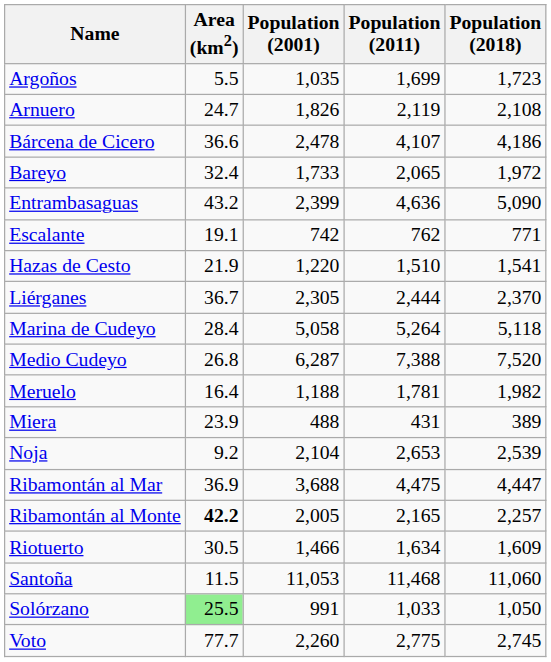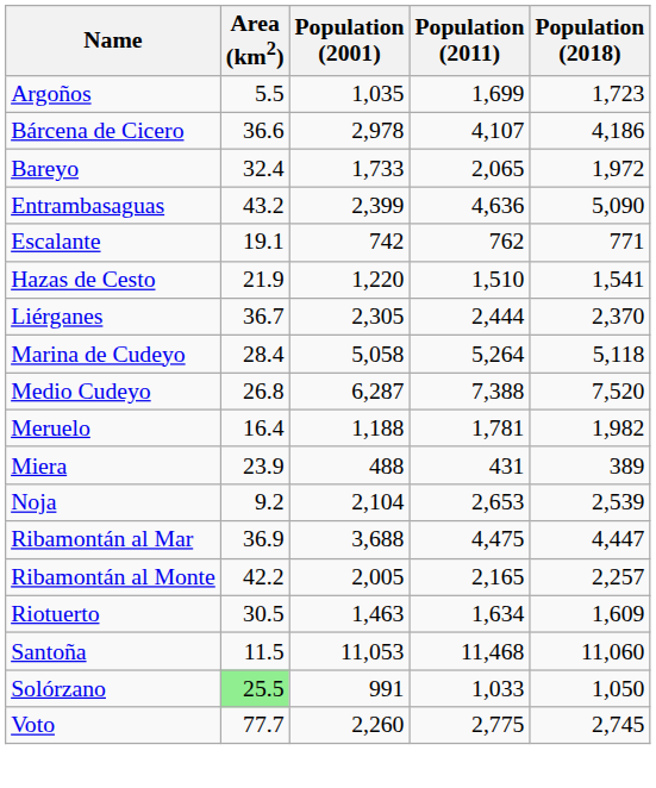- row: Arnuero | 24.7 | 1,826 | 2,119 | 2,108
Bárcena de Cicero | Population (2001): 2,478 -> 2,978
Ribamontán al Monte | Area (km2): bold -> normal
Riotuerto | Population (2001): 1,466 -> 1,463
